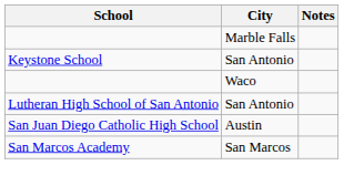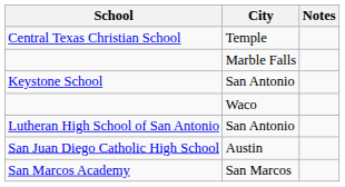+ row: Central Texas Christian School | Temple
